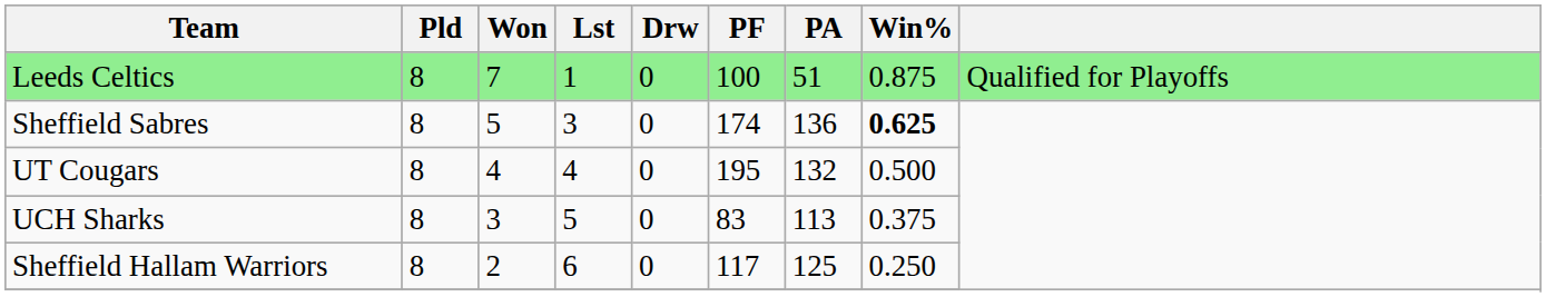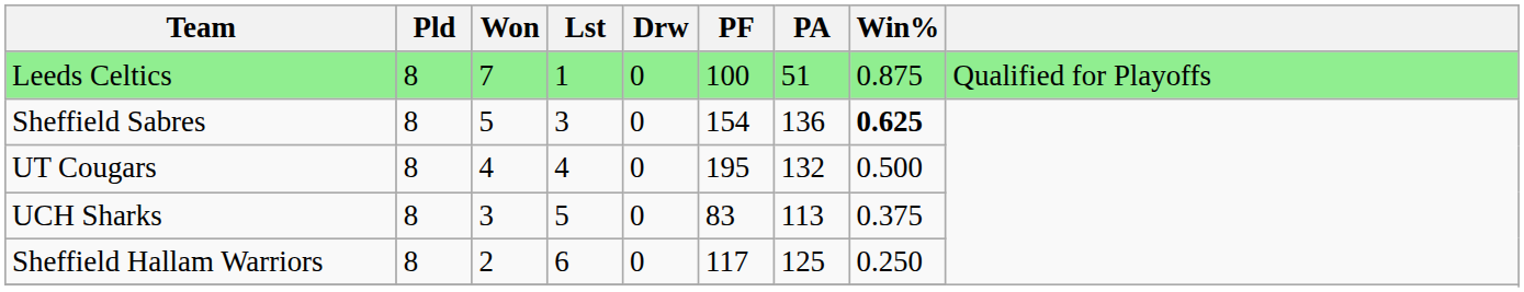Sheffield Sabres | PF: 174 -> 154
